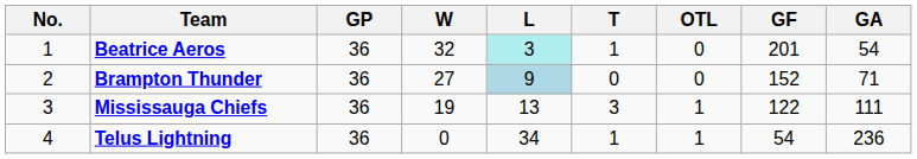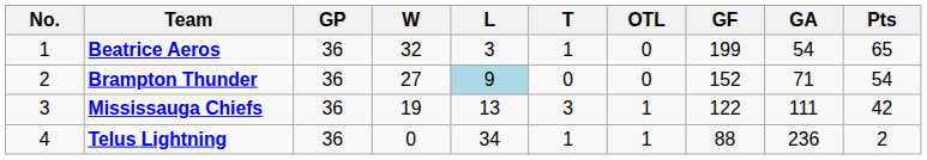+ column: Pts | 65 | 54 | 42 | 2
Beatrice Aeros | L: paleturquoise background -> no background
Beatrice Aeros | GF: 201 -> 199
Telus Lightning | GF: 54 -> 88
